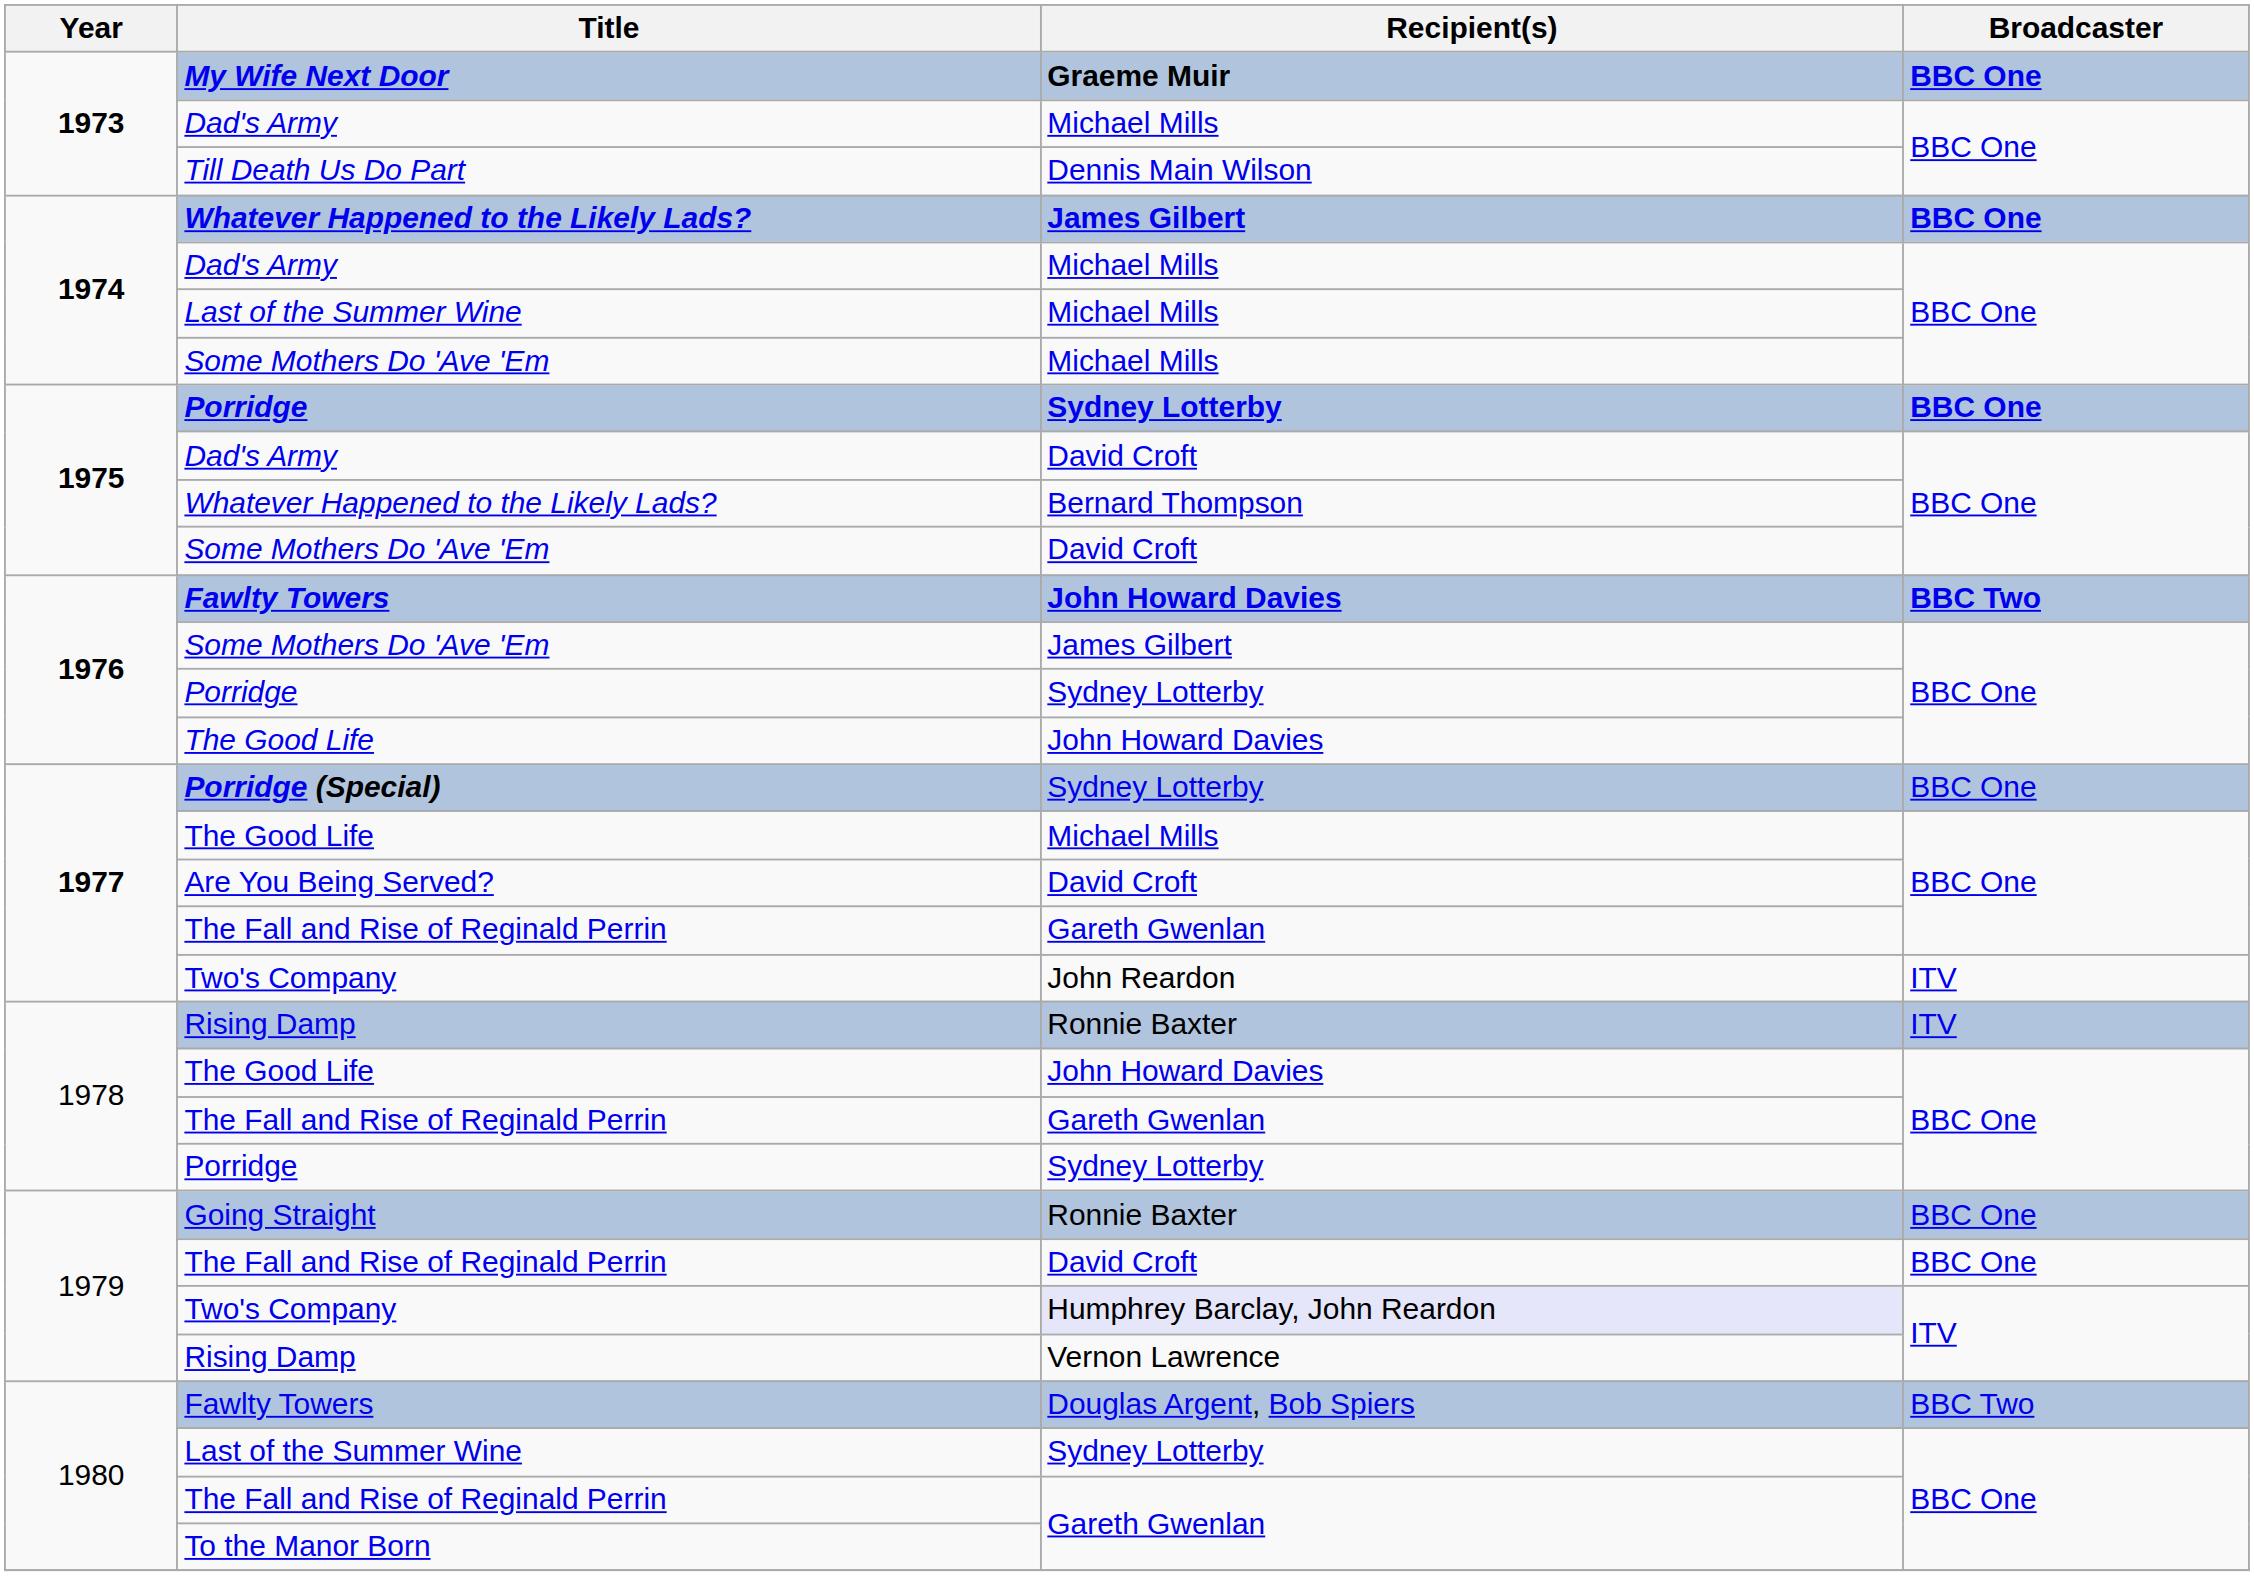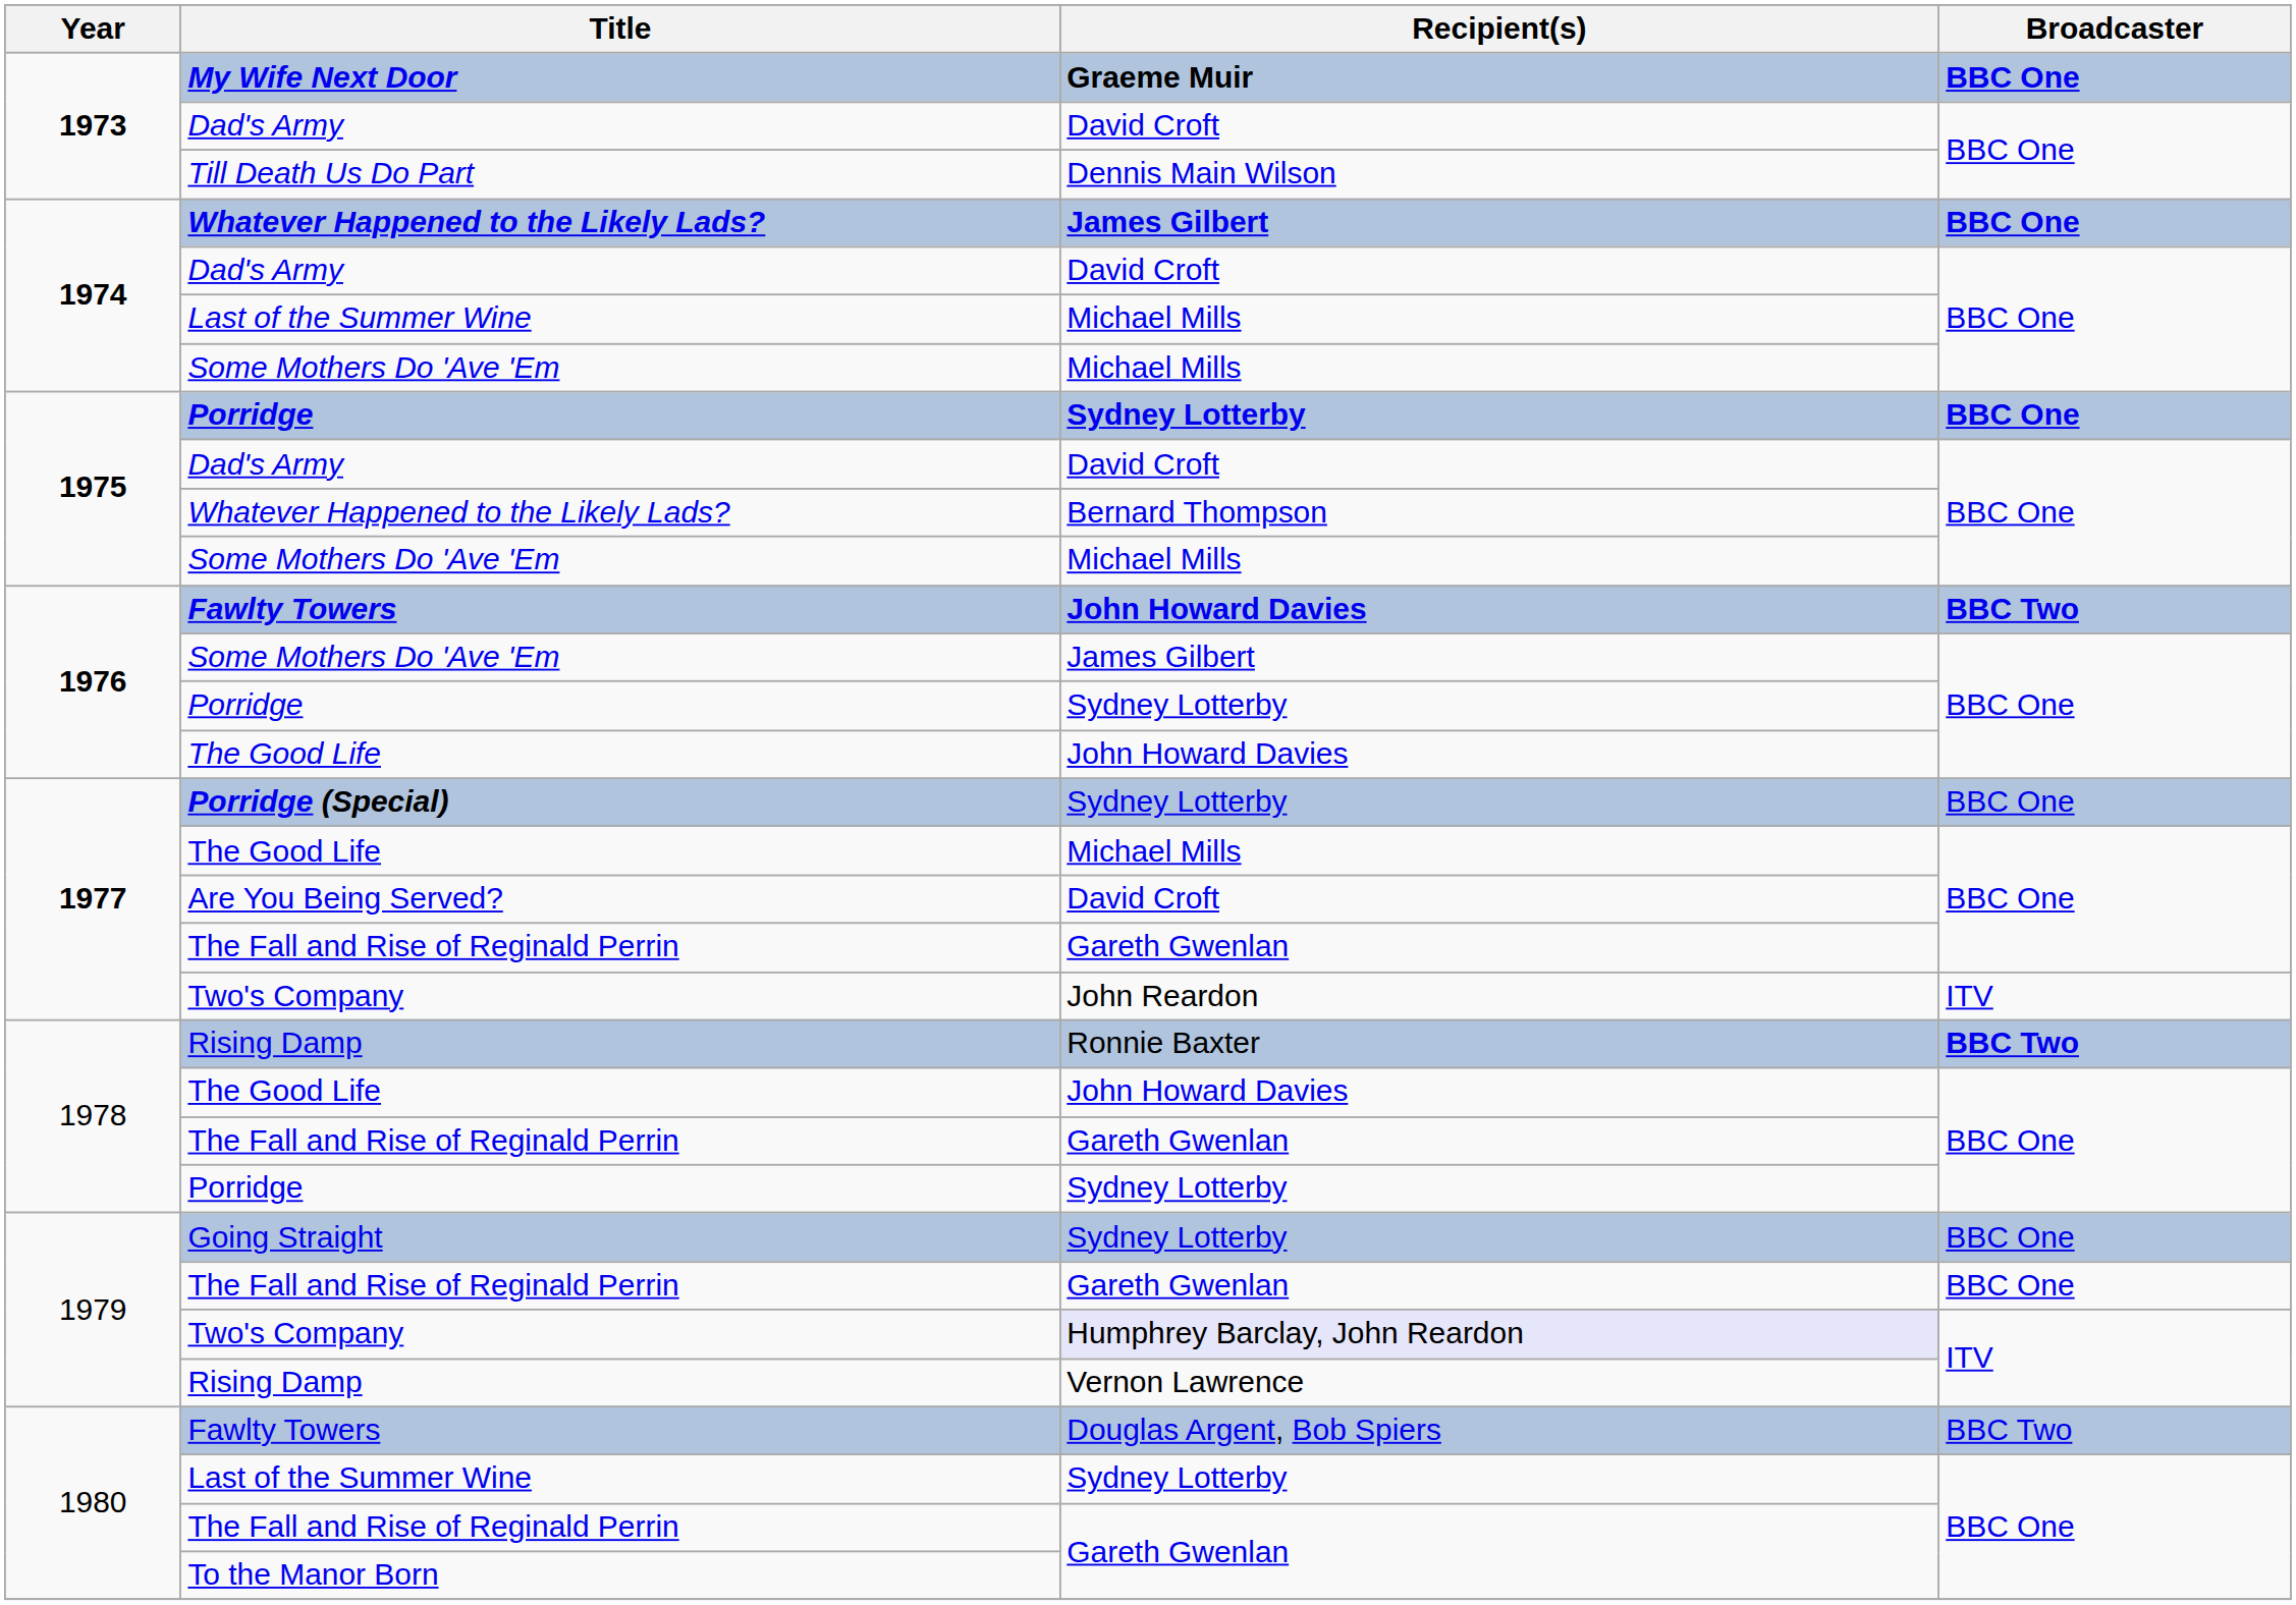1973 / Dad's Army | Recipient(s): Michael Mills -> David Croft
1974 / Dad's Army | Recipient(s): Michael Mills -> David Croft
1975 / Some Mothers Do 'Ave 'Em | Recipient(s): David Croft -> Michael Mills
1978 / Rising Damp | Broadcaster: ITV -> BBC Two
Going Straight | Recipient(s): Ronnie Baxter -> Sydney Lotterby
1979 / The Fall and Rise of Reginald Perrin | Recipient(s): David Croft -> Gareth Gwenlan
